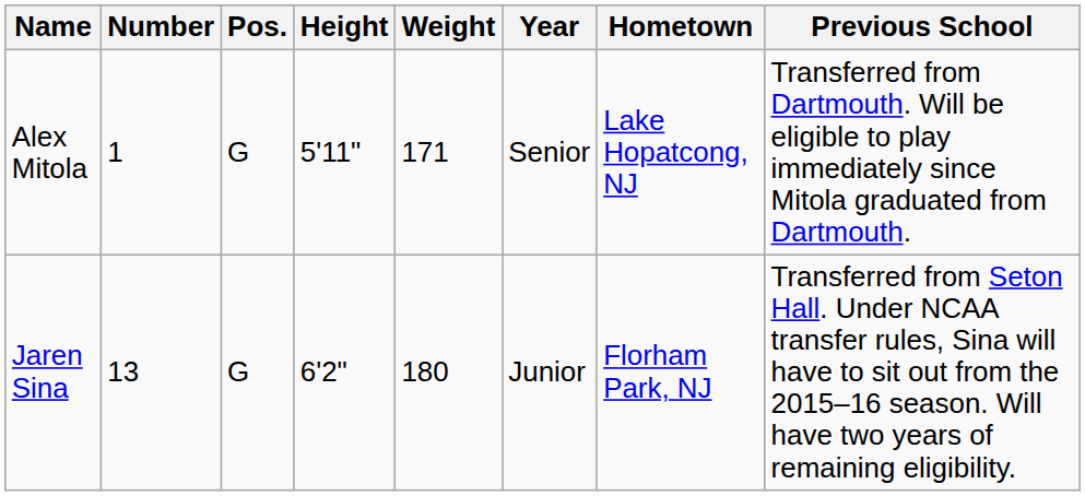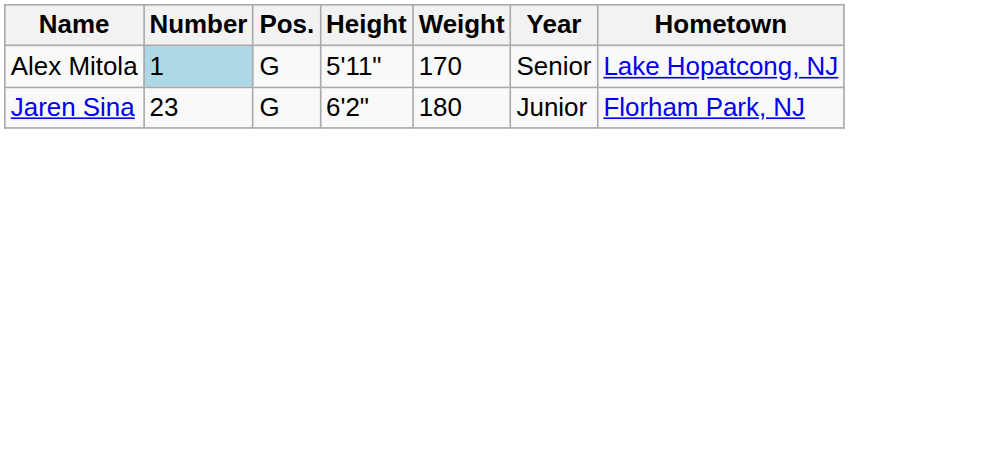- column: Previous School | Transferred from Dartmouth. Will be eligible to play immediately since Mitola graduated from Dartmouth. | Transferred from Seton Hall. Under NCAA transfer rules, Sina will have to sit out from the 2015–16 season. Will have two years of remaining eligibility.
Alex Mitola | Number: no background -> lightblue background
Alex Mitola | Weight: 171 -> 170
Jaren Sina | Number: 13 -> 23
